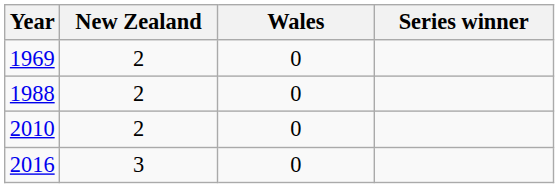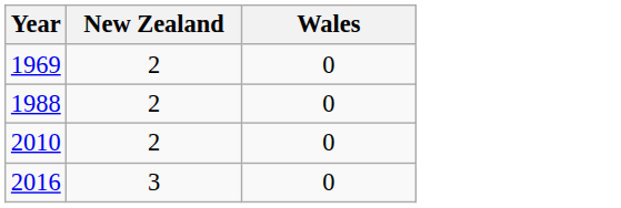- column: Series winner
